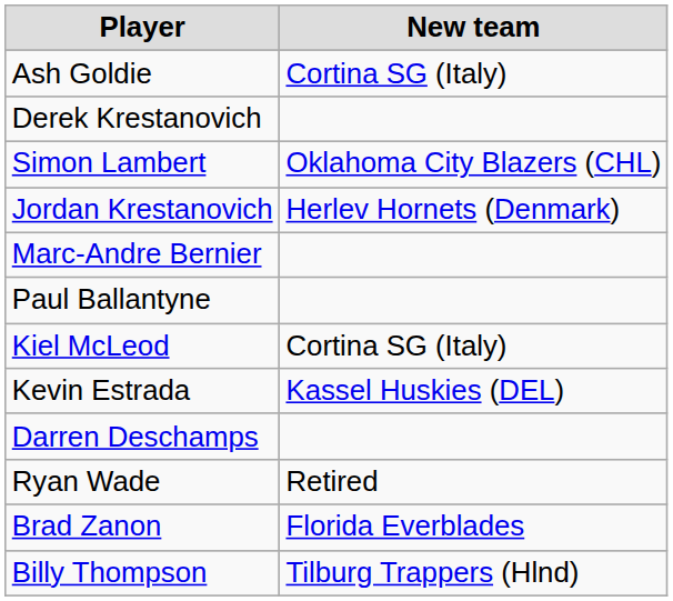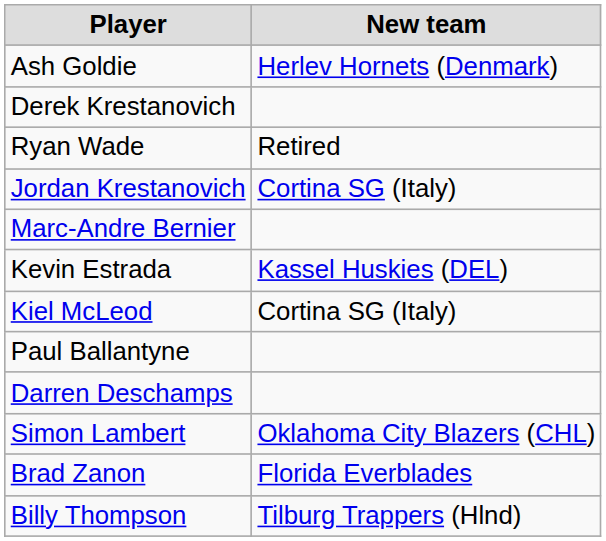Ash Goldie | New team: Cortina SG (Italy) -> Herlev Hornets (Denmark)
rows swapped: Ryan Wade <-> Simon Lambert
Jordan Krestanovich | New team: Herlev Hornets (Denmark) -> Cortina SG (Italy)
rows swapped: Kevin Estrada <-> Paul Ballantyne
